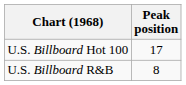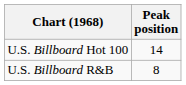U.S. Billboard Hot 100 | Peak position: 17 -> 14
